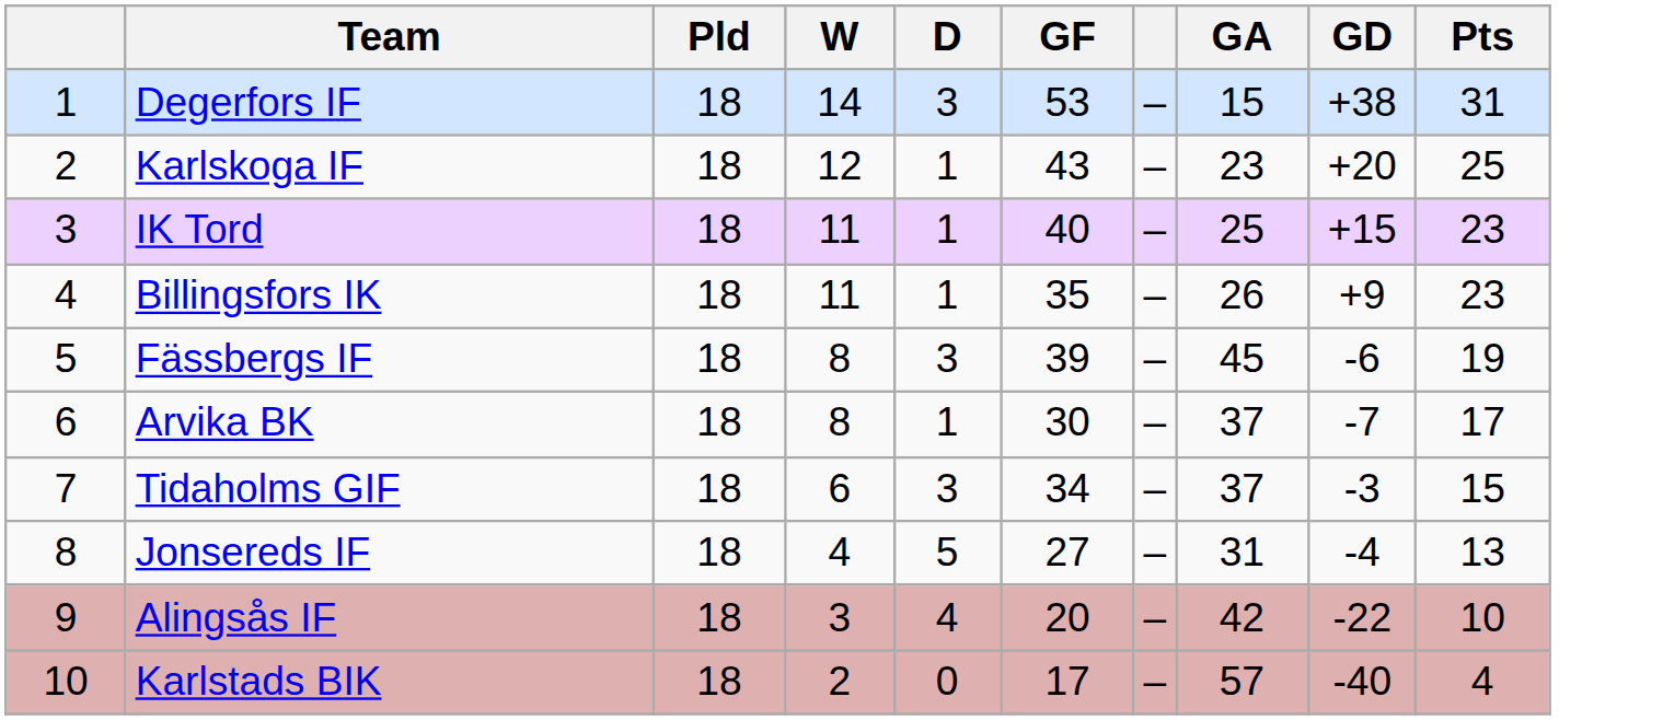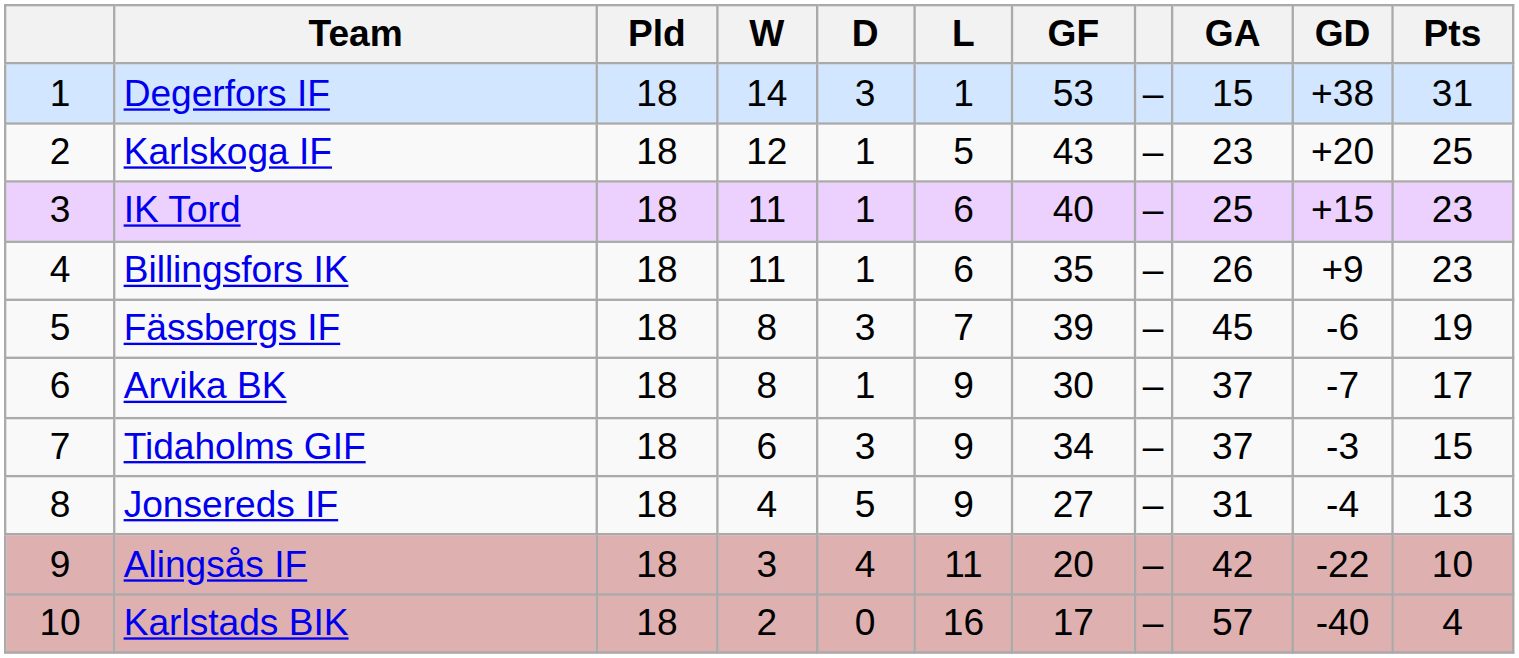+ column: L | 1 | 5 | 6 | 6 | 7 | 9 | 9 | 9 | 11 | 16
